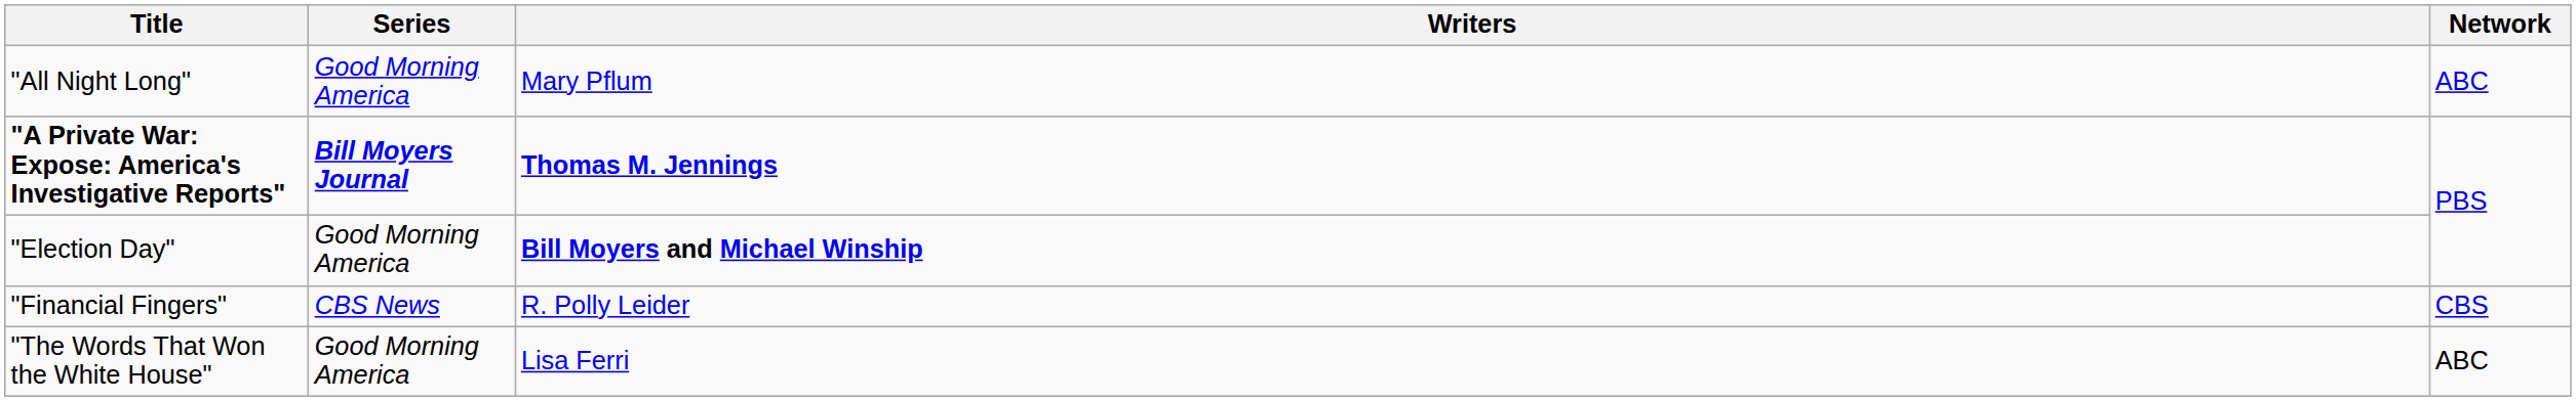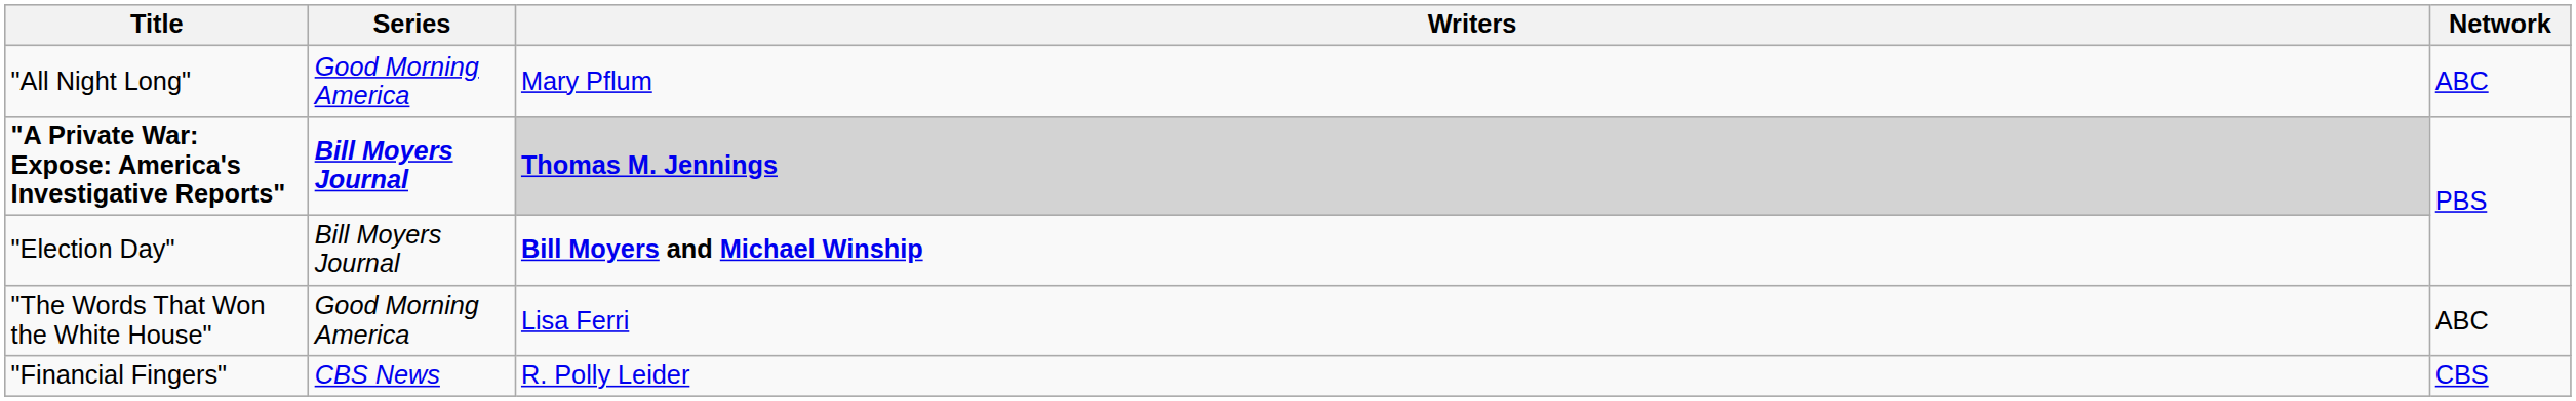"A Private War: Expose: America's Investigative Reports" | Writers: no background -> lightgrey background
"Election Day" | Series: Good Morning America -> Bill Moyers Journal
rows swapped: "Financial Fingers" <-> "The Words That Won the White House"
